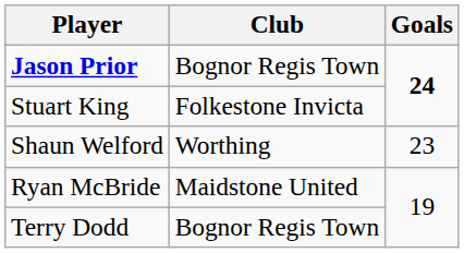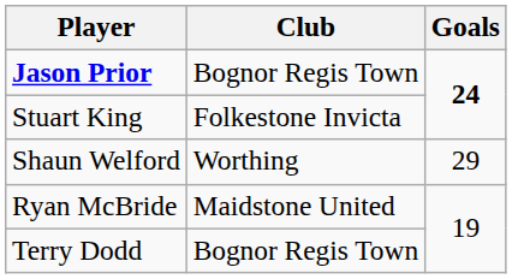Shaun Welford | Goals: 23 -> 29
